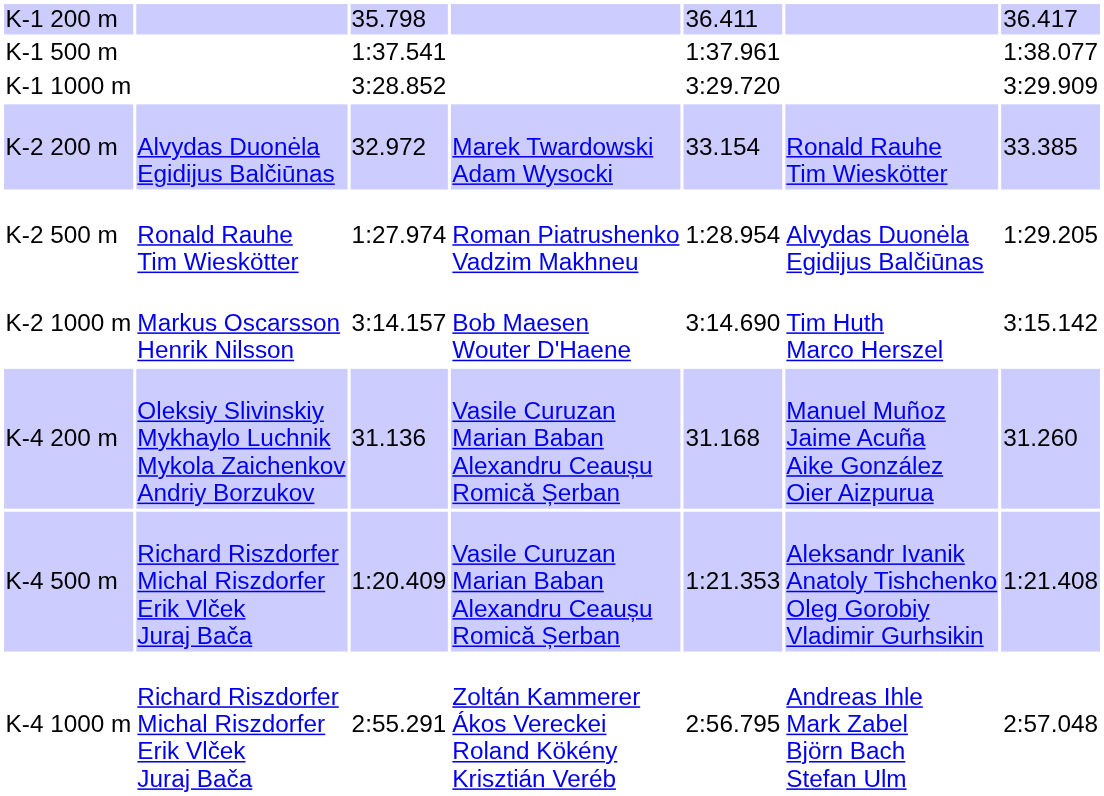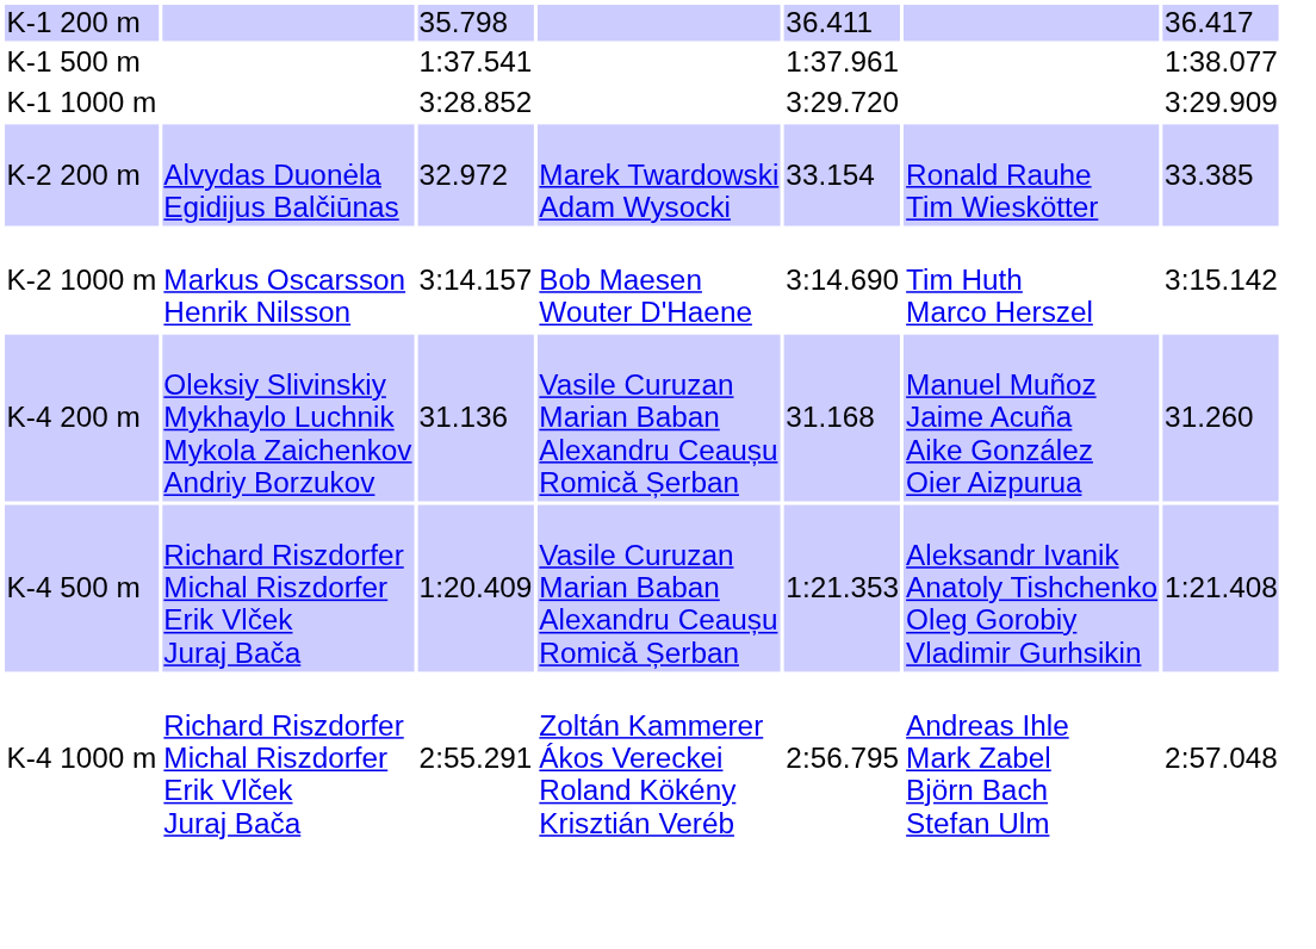- row: K-2 500 m | Ronald Rauhe Tim Wieskötter | 1:27.974 | Roman Piatrushenko Vadzim Makhneu | 1:28.954 | Alvydas Duonėla Egidijus Balčiūnas | 1:29.205
